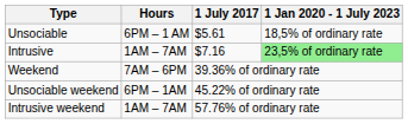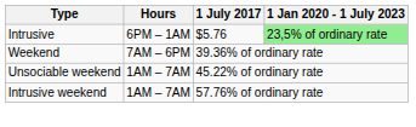- row: Unsociable | 6PM – 1 AM | $5.61 | 18,5% of ordinary rate
Intrusive | Hours: 1AM – 7AM -> 6PM – 1AM
Intrusive | 1 July 2017: $7.16 -> $5.76
Unsociable weekend | Hours: 6PM – 1AM -> 1AM – 7AM
